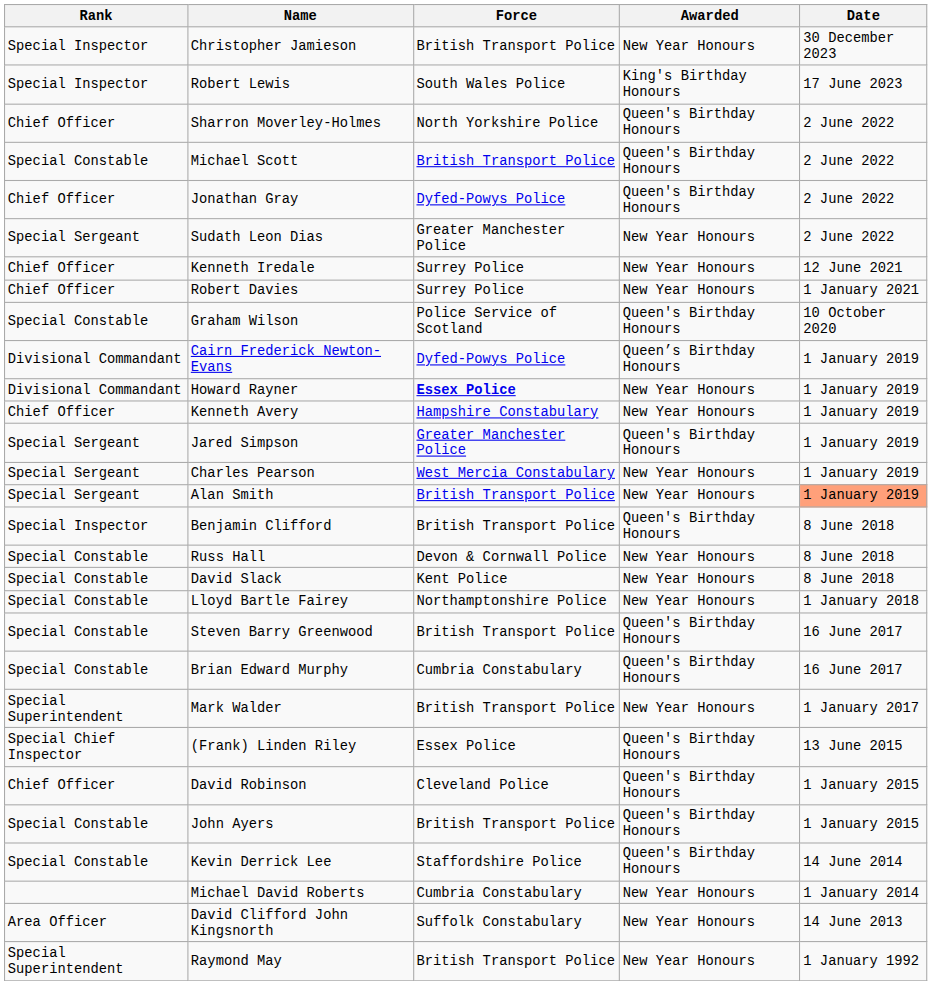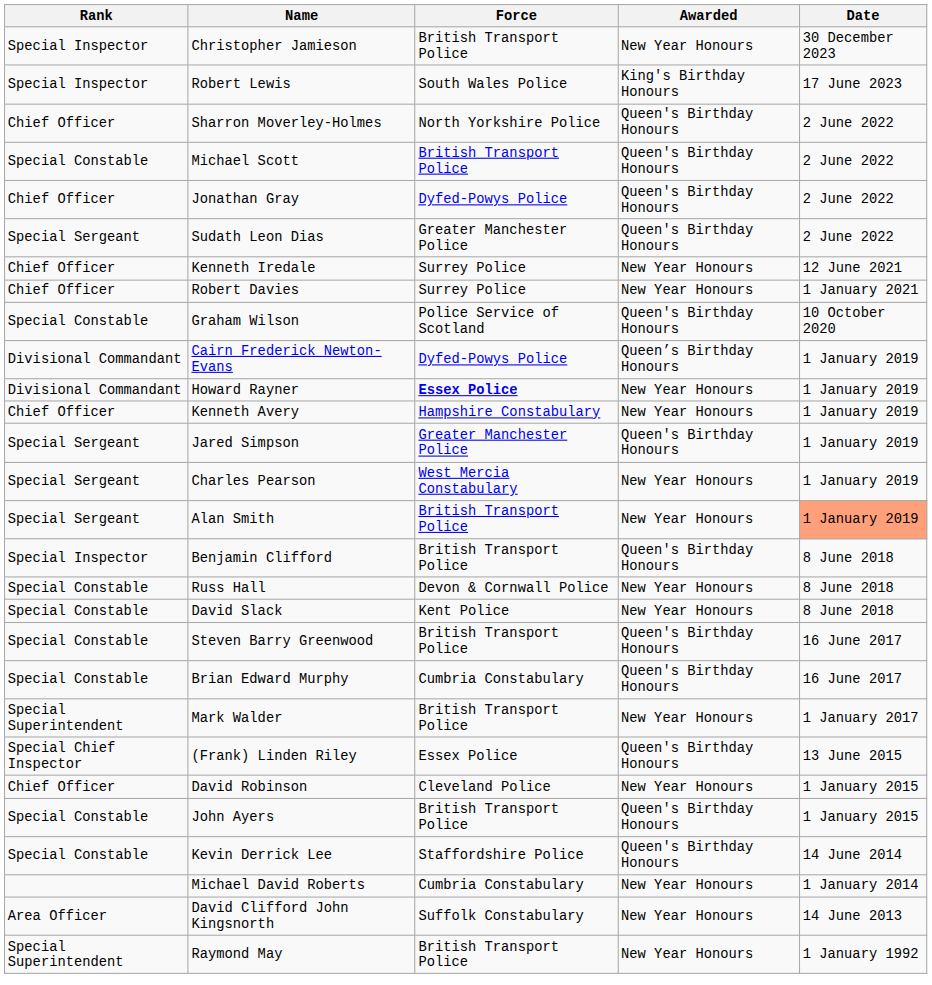Sudath Leon Dias | Awarded: New Year Honours -> Queen's Birthday Honours
- row: Special Constable | Lloyd Bartle Fairey | Northamptonshire Police | New Year Honours | 1 January 2018
David Robinson | Awarded: Queen's Birthday Honours -> New Year Honours
